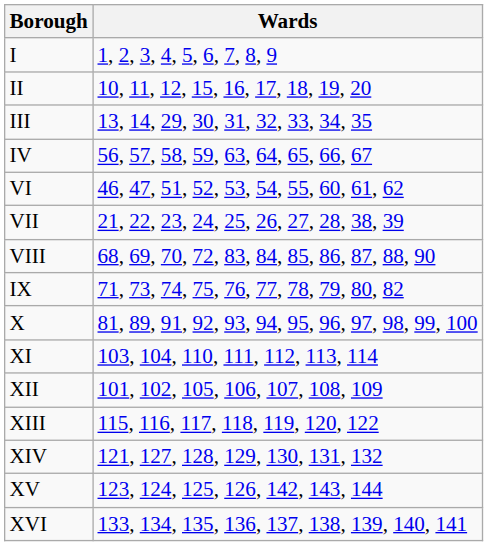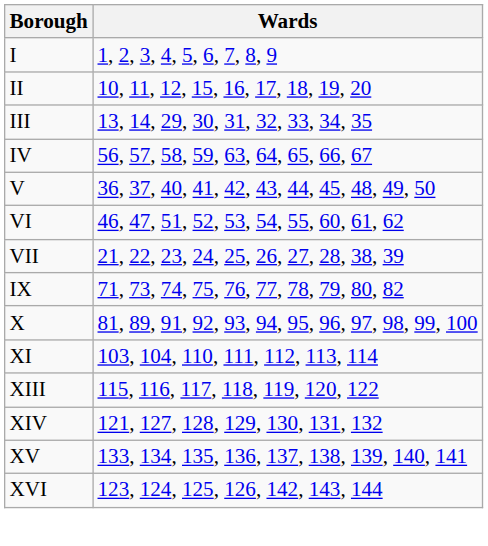+ row: V | 36, 37, 40, 41, 42, 43, 44, 45, 48, 49, 50
- row: VIII | 68, 69, 70, 72, 83, 84, 85, 86, 87, 88, 90
- row: XII | 101, 102, 105, 106, 107, 108, 109
XV | Wards: 123, 124, 125, 126, 142, 143, 144 -> 133, 134, 135, 136, 137, 138, 139, 140, 141
XVI | Wards: 133, 134, 135, 136, 137, 138, 139, 140, 141 -> 123, 124, 125, 126, 142, 143, 144
